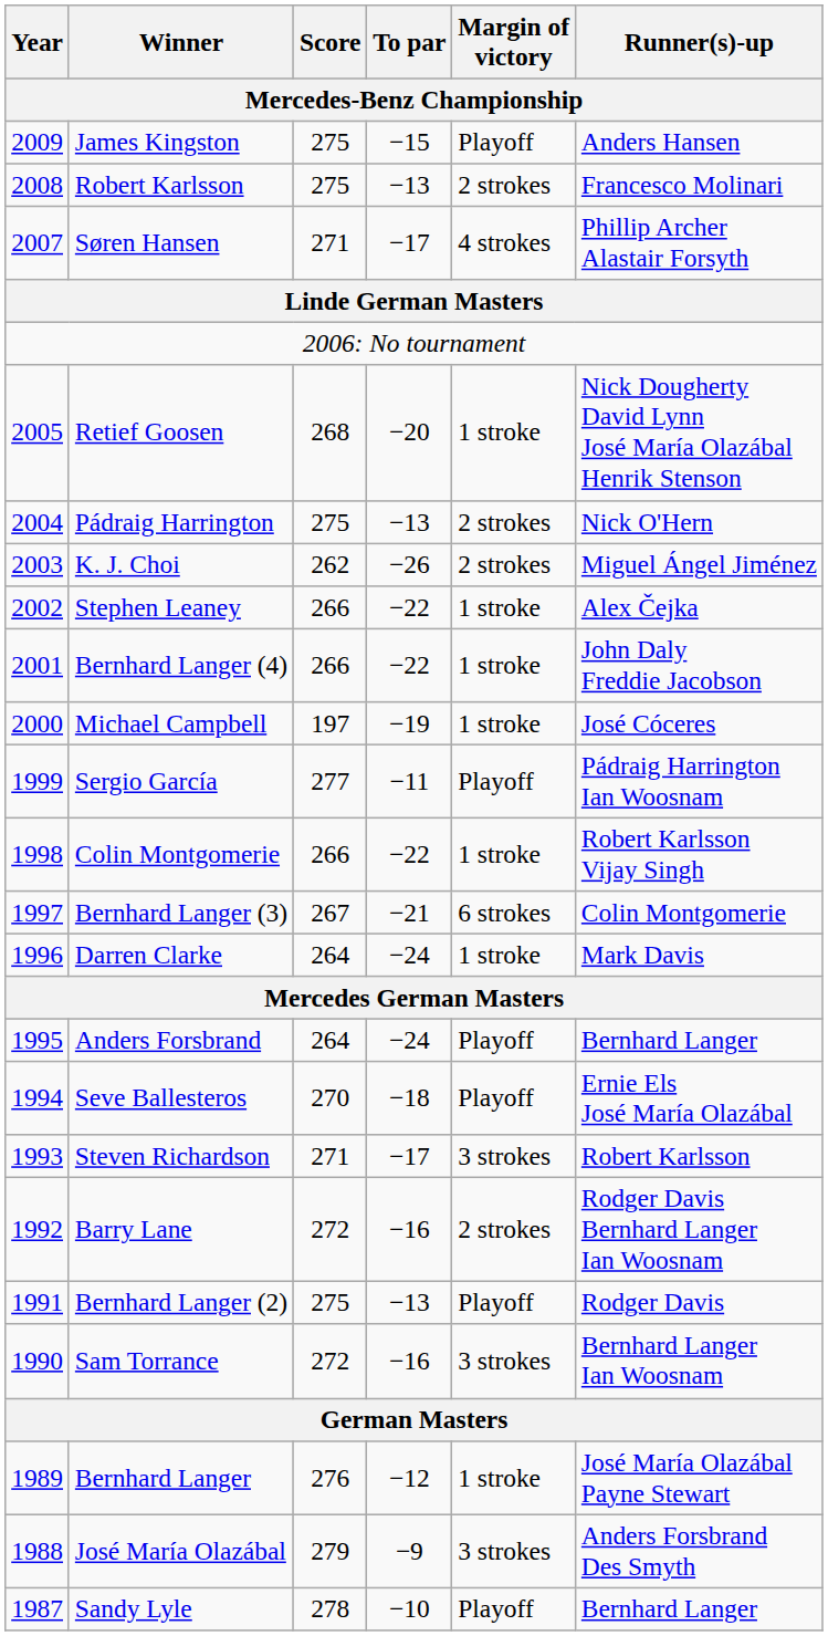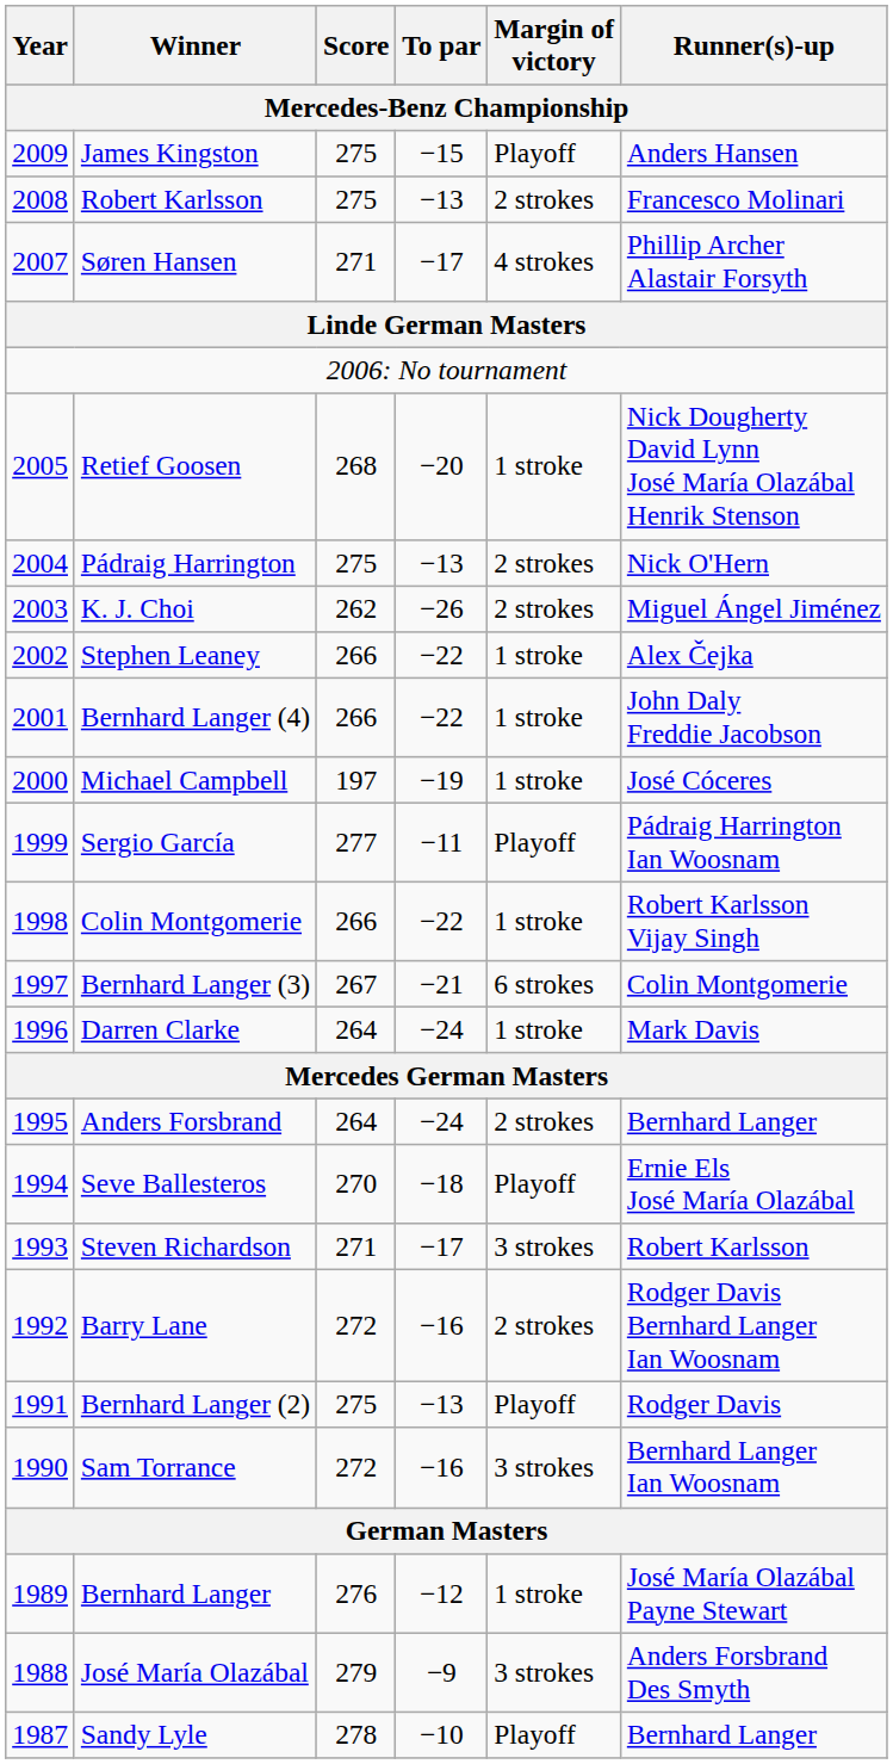Anders Forsbrand | Margin of victory: Playoff -> 2 strokes
